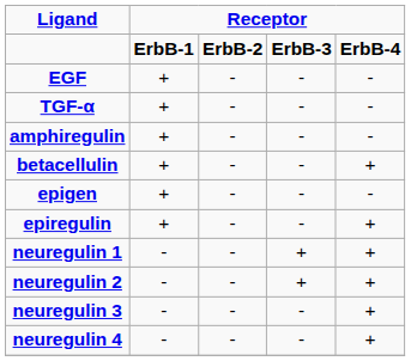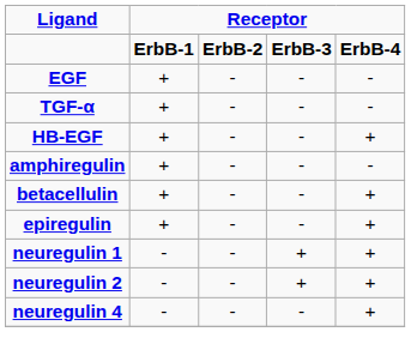+ row: HB-EGF | + | - | - | +
- row: epigen | + | - | - | -
- row: neuregulin 3 | - | - | - | +
